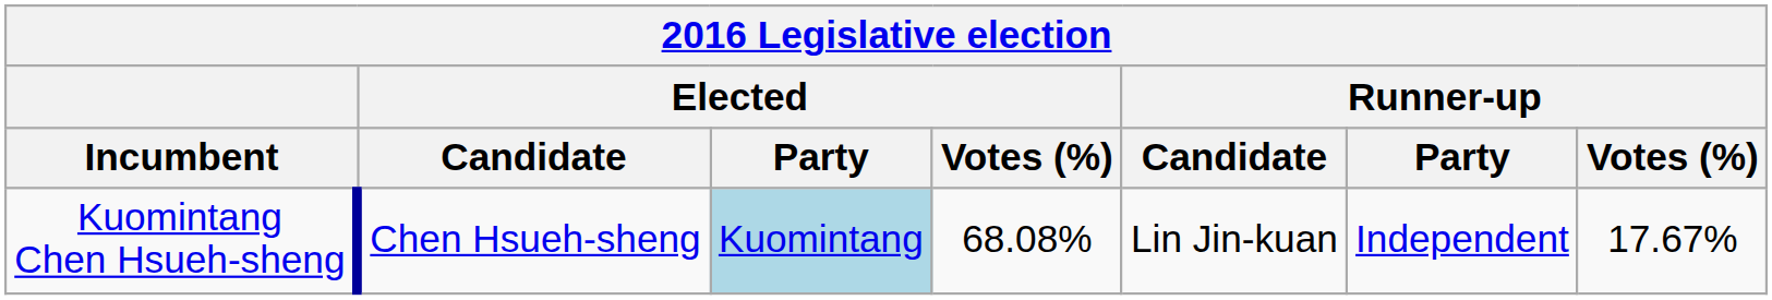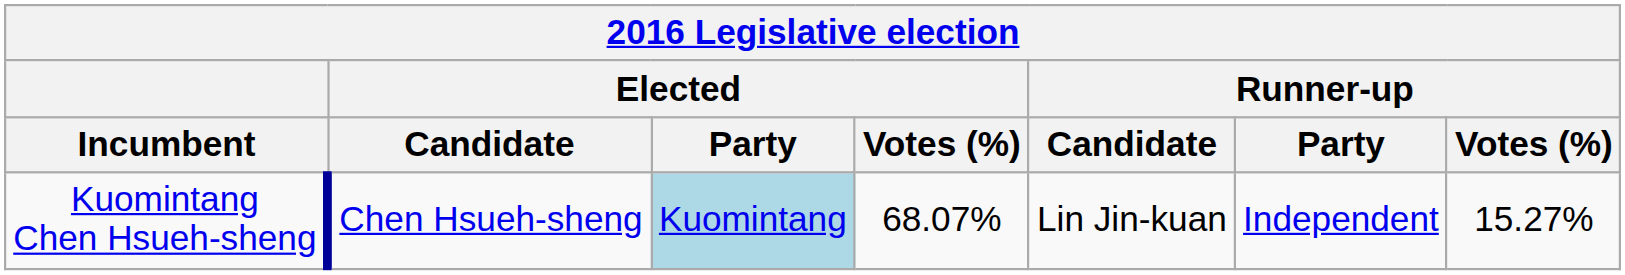Kuomintang Chen Hsueh-sheng | Elected / Votes (%): 68.08% -> 68.07%
Kuomintang Chen Hsueh-sheng | Runner-up / Votes (%): 17.67% -> 15.27%
